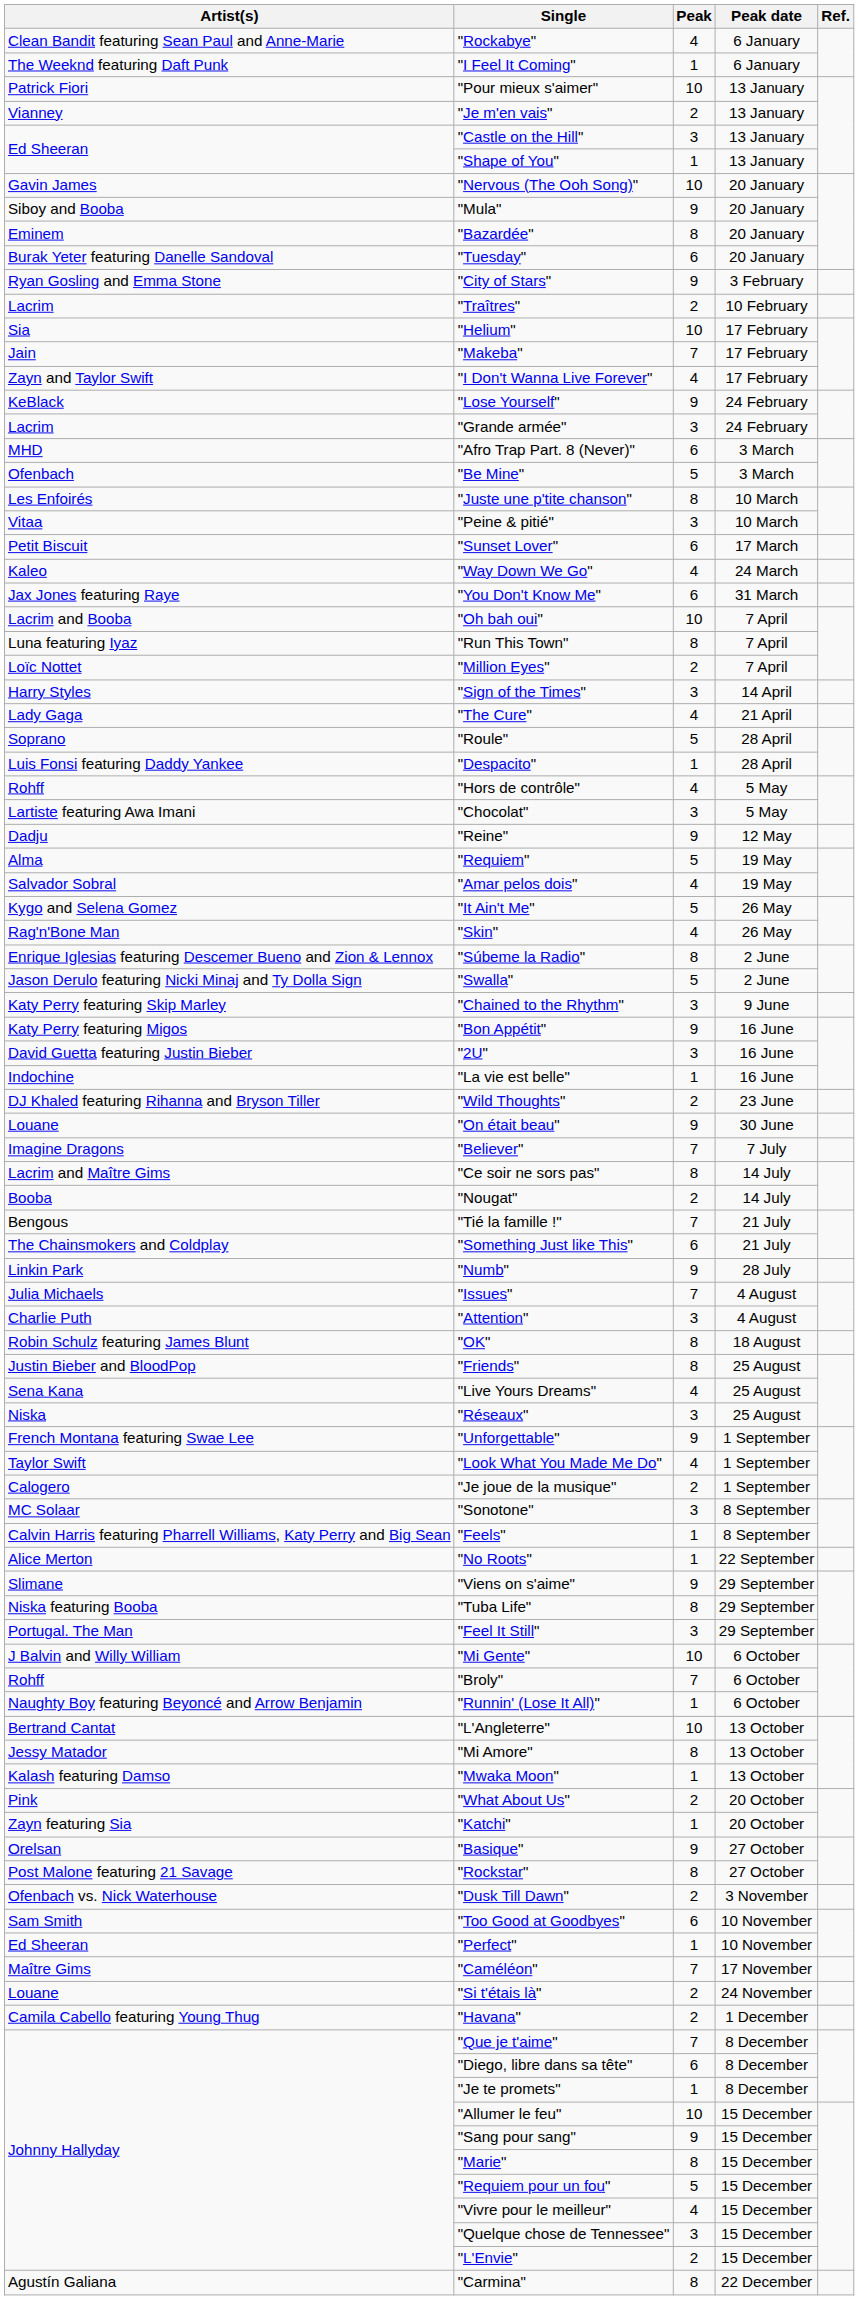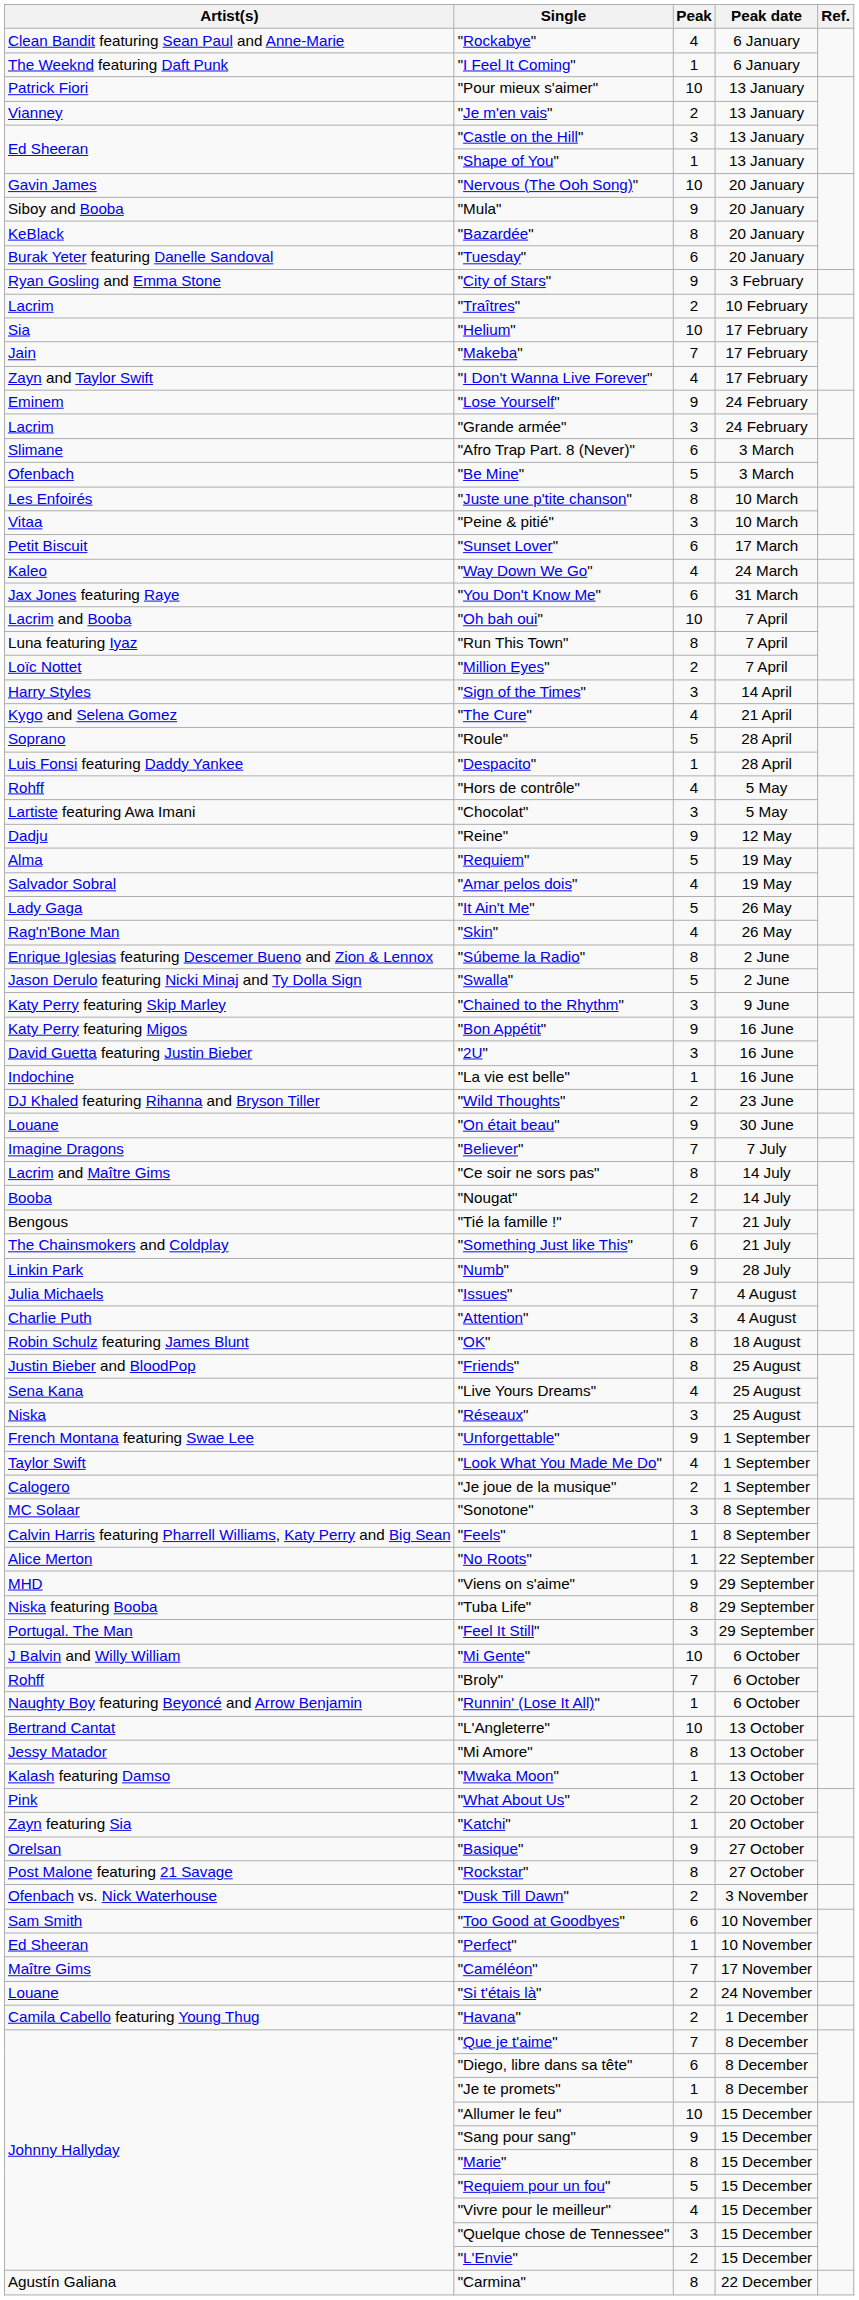"Bazardée" | Artist(s): Eminem -> KeBlack
"Lose Yourself" | Artist(s): KeBlack -> Eminem
"Afro Trap Part. 8 (Never)" | Artist(s): MHD -> Slimane
"The Cure" | Artist(s): Lady Gaga -> Kygo and Selena Gomez
"It Ain't Me" | Artist(s): Kygo and Selena Gomez -> Lady Gaga
"Viens on s'aime" | Artist(s): Slimane -> MHD
